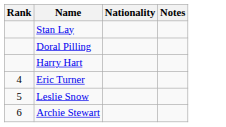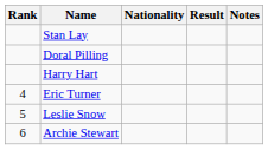+ column: Result
